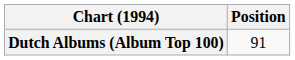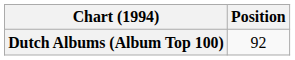Dutch Albums (Album Top 100) | Position: 91 -> 92
